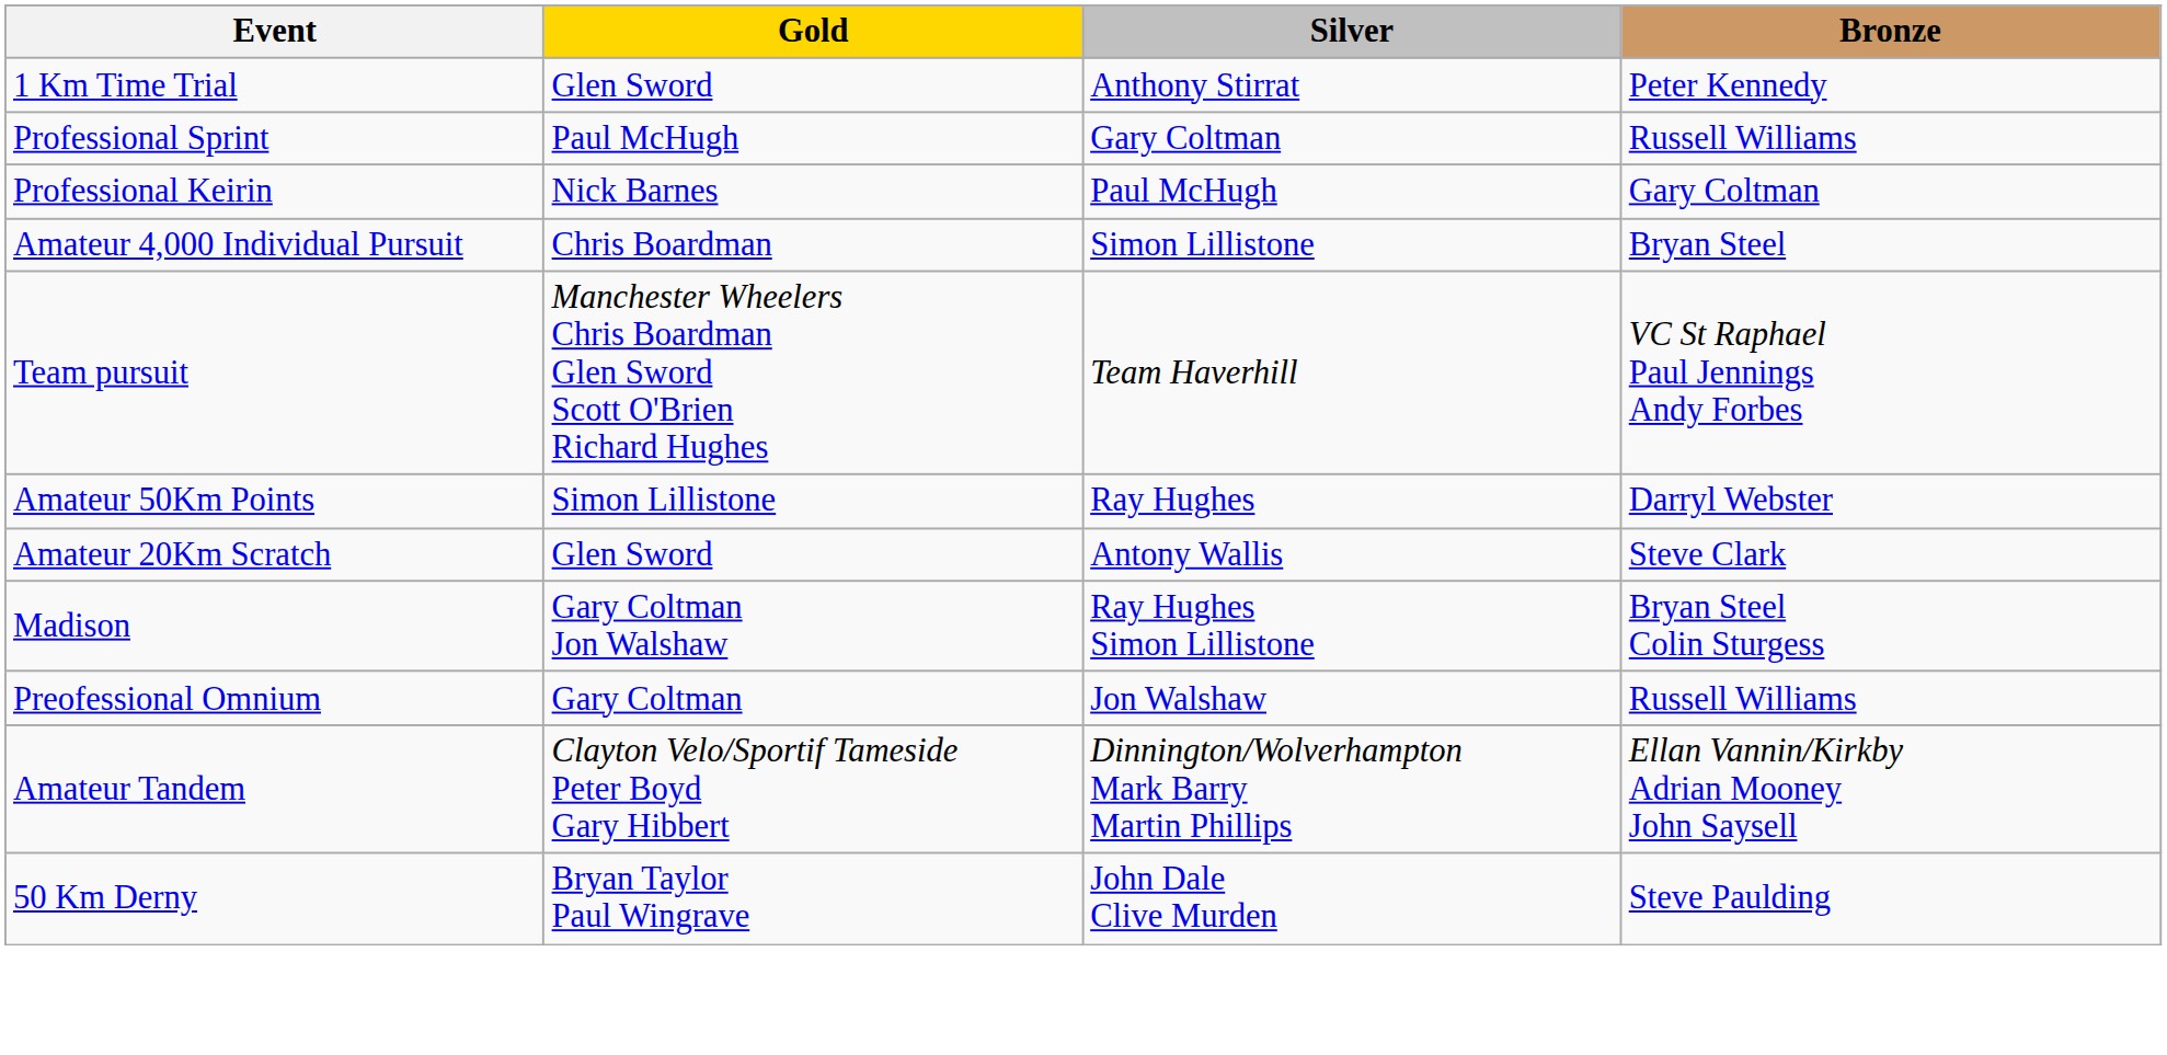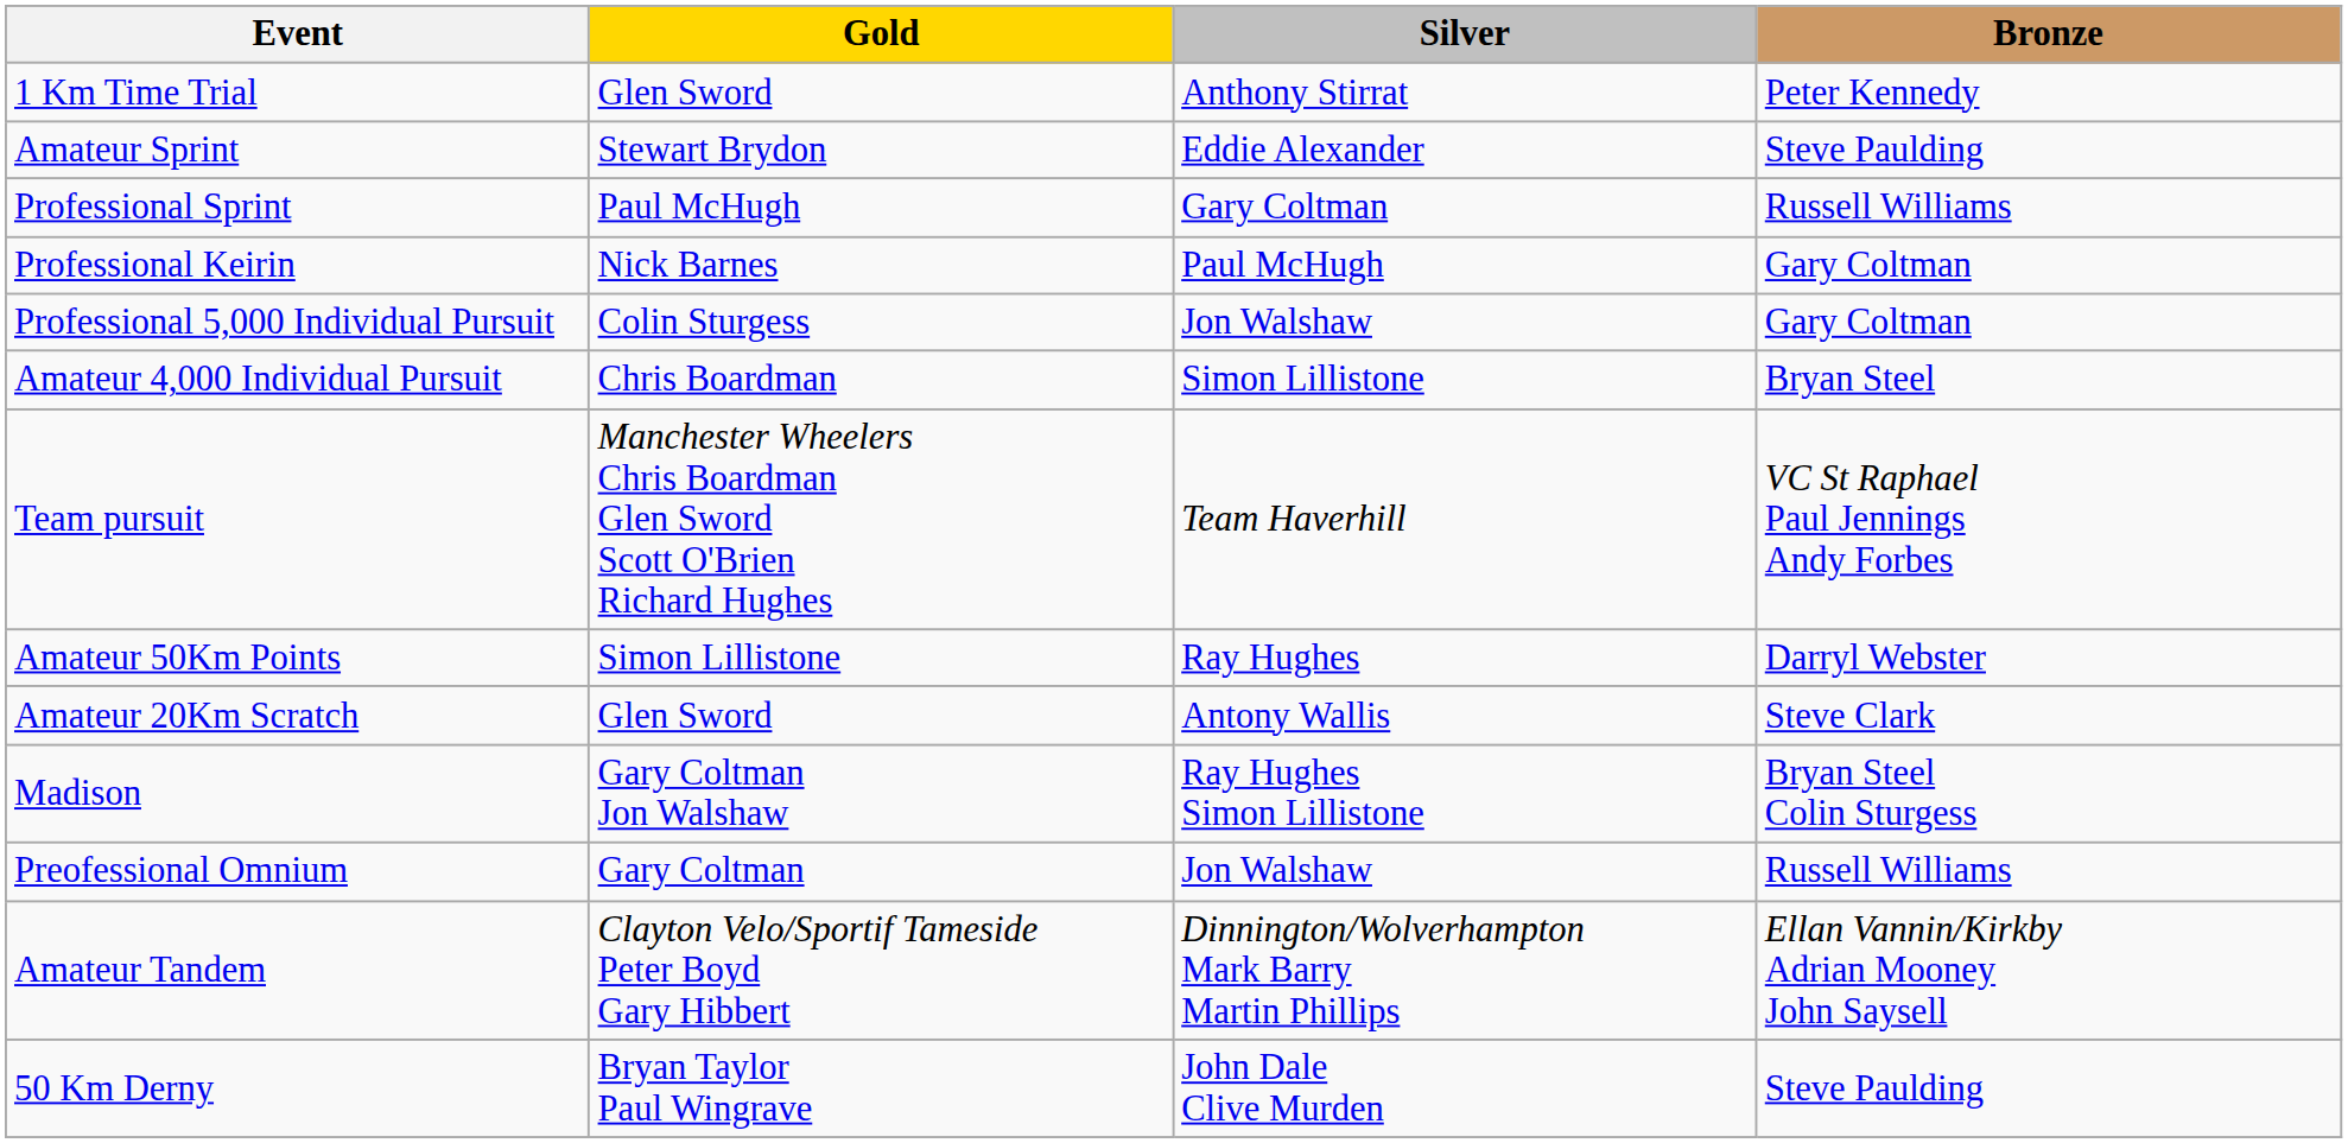+ row: Amateur Sprint | Stewart Brydon | Eddie Alexander | Steve Paulding
+ row: Professional 5,000 Individual Pursuit | Colin Sturgess | Jon Walshaw | Gary Coltman
